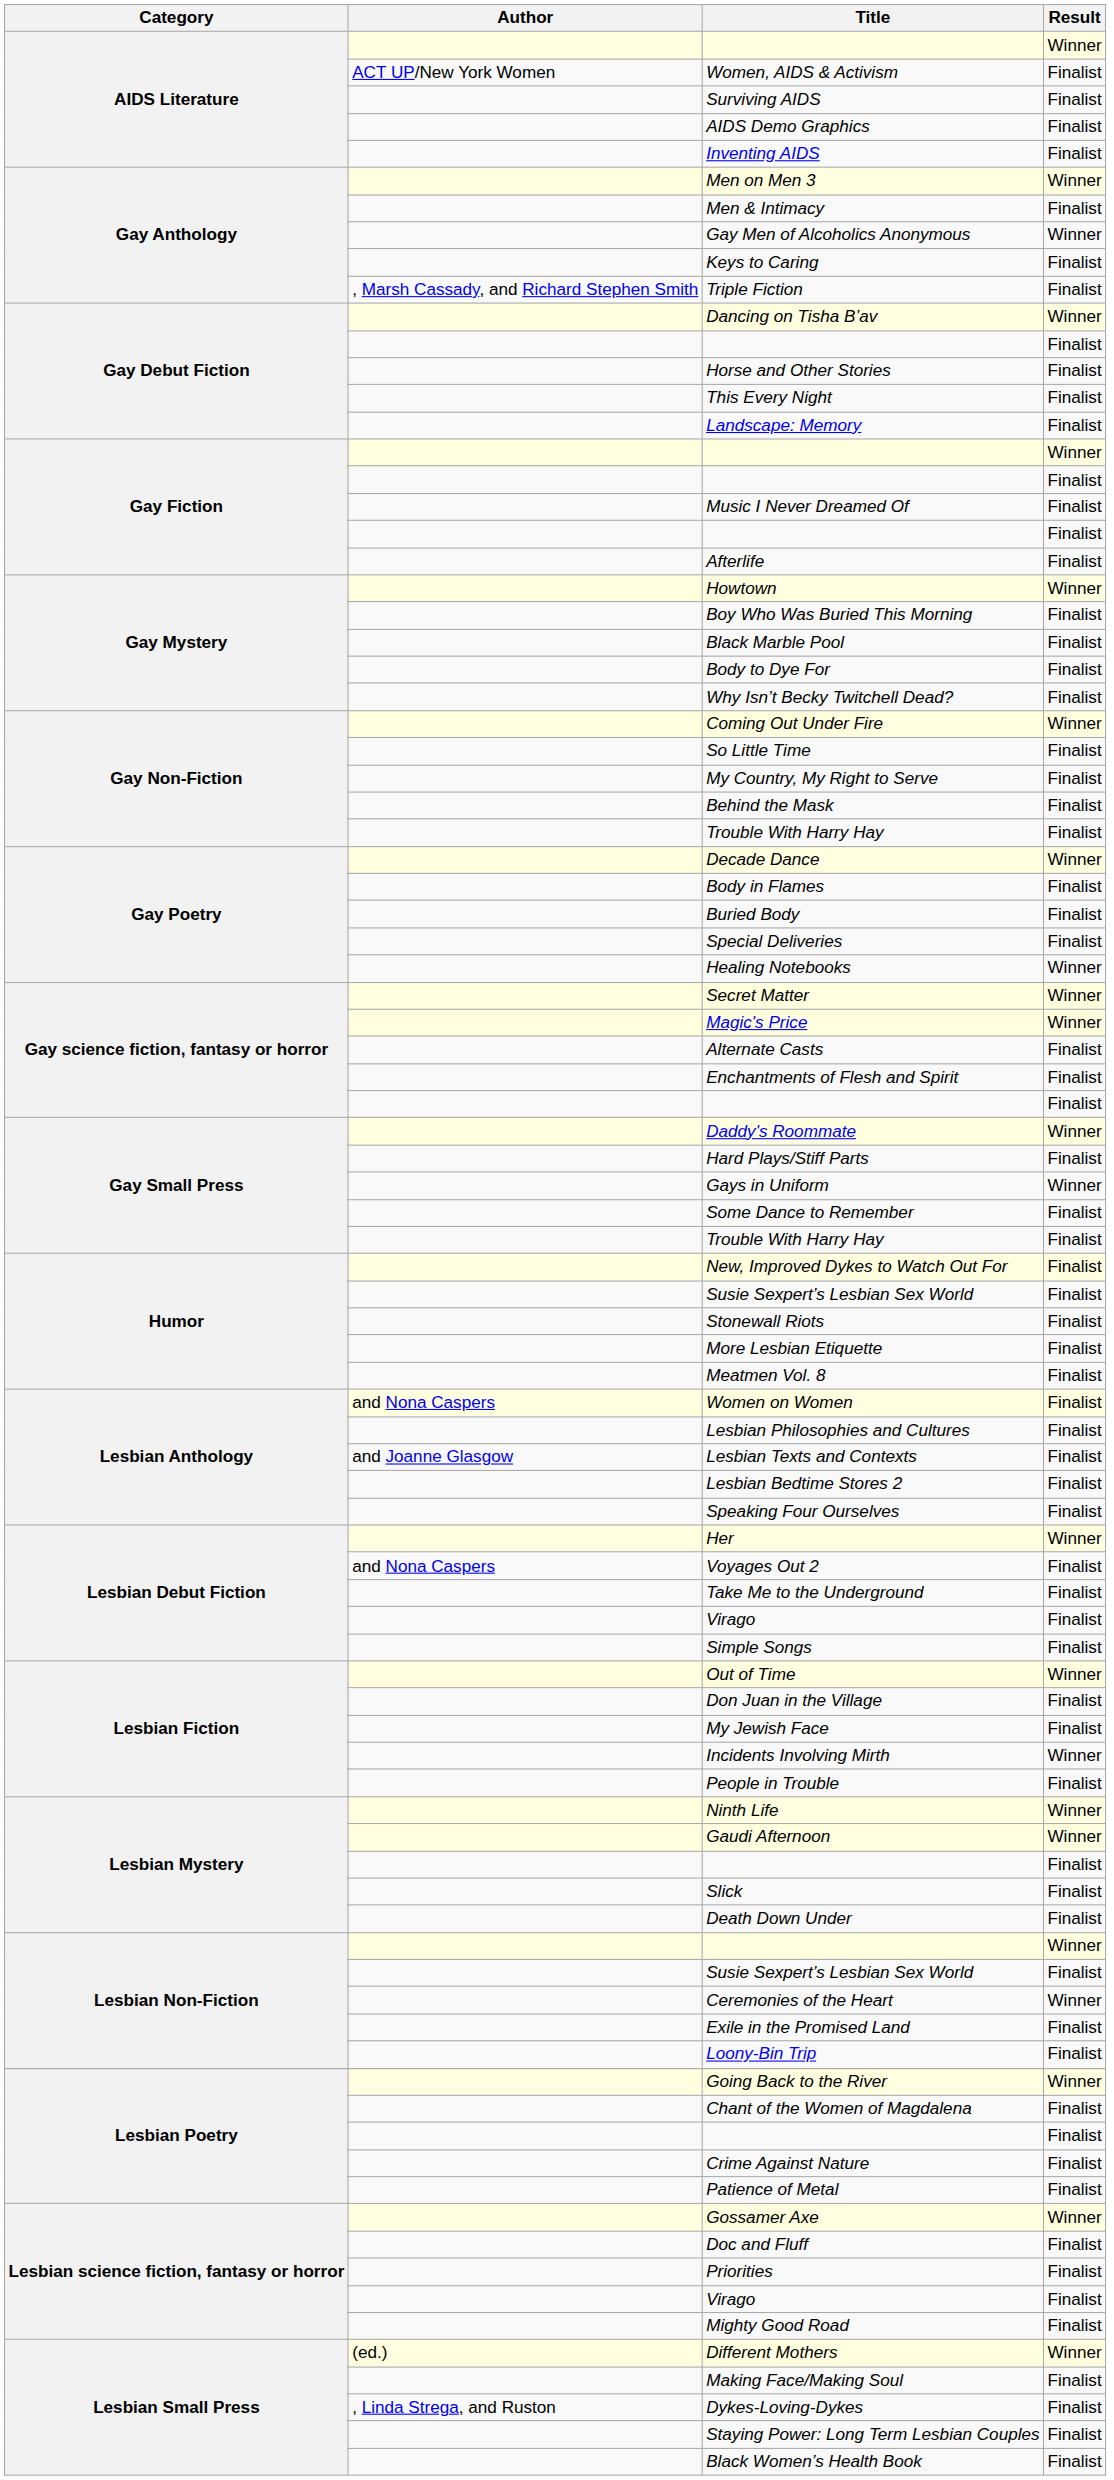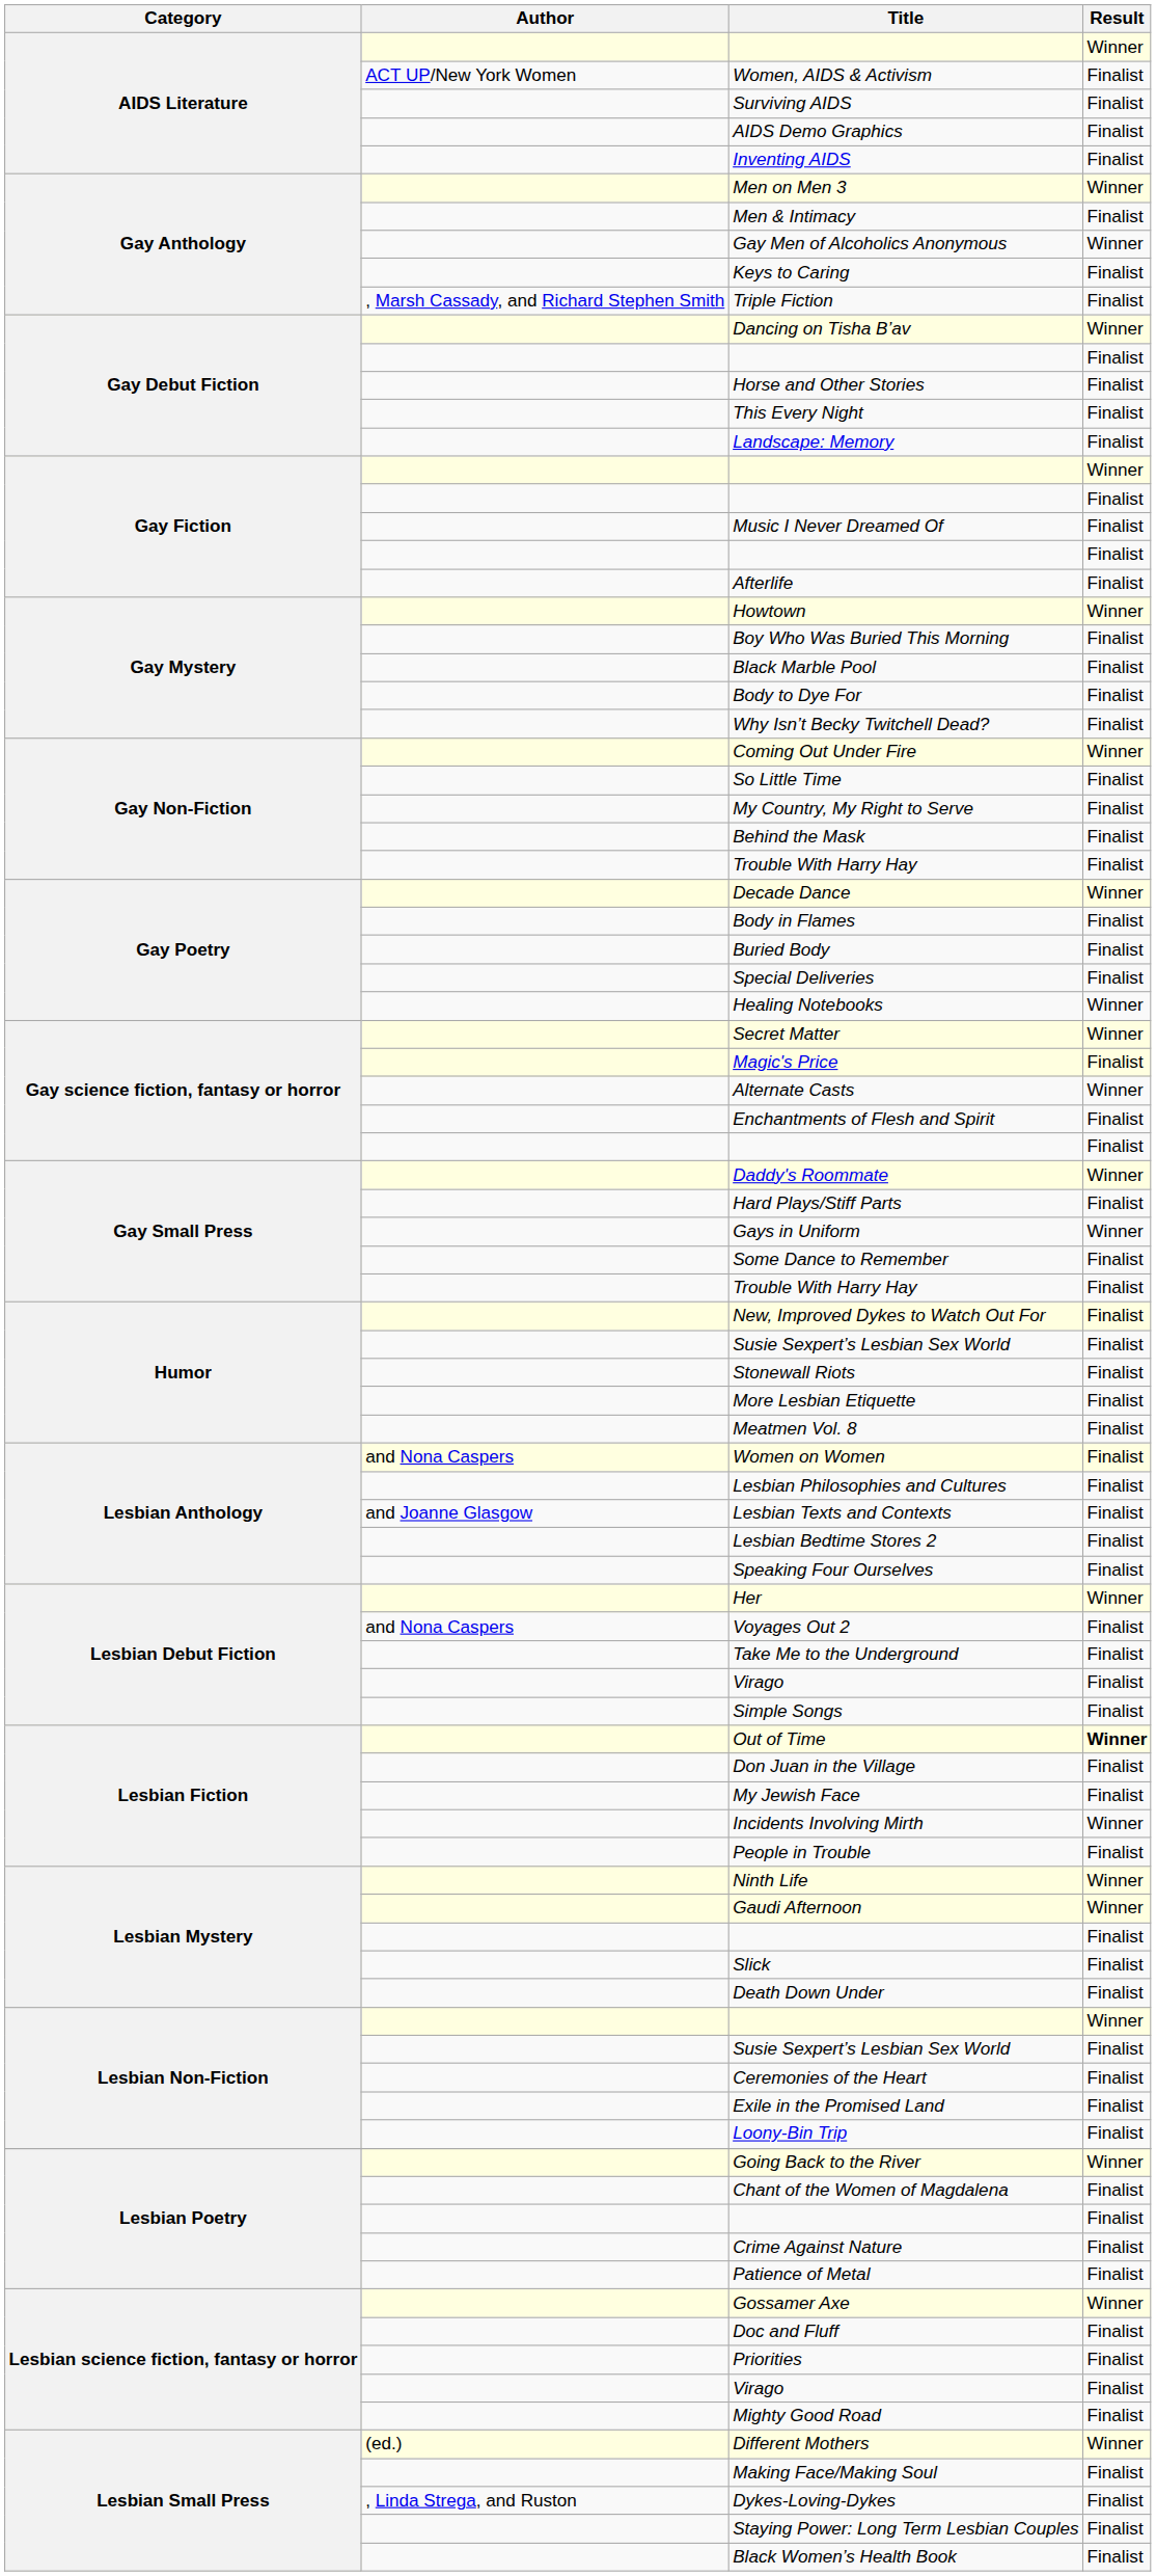Magic's Price | Result: Winner -> Finalist
Alternate Casts | Result: Finalist -> Winner
Out of Time | Result: normal -> bold
Ceremonies of the Heart | Result: Winner -> Finalist
